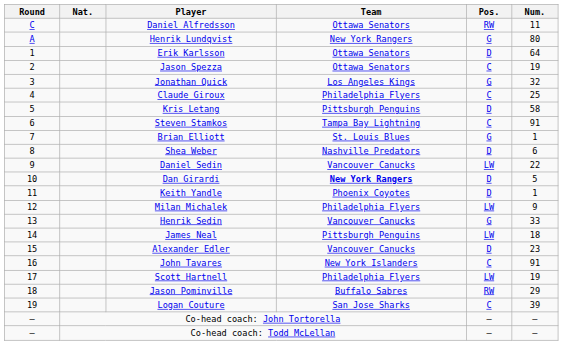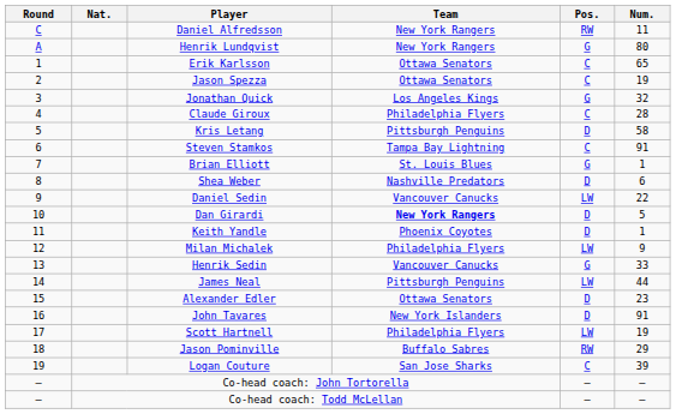Daniel Alfredsson | Team: Ottawa Senators -> New York Rangers
Erik Karlsson | Pos.: D -> C
Erik Karlsson | Num.: 64 -> 65
Claude Giroux | Num.: 25 -> 28
James Neal | Num.: 18 -> 44
Alexander Edler | Team: Vancouver Canucks -> Ottawa Senators
John Tavares | Pos.: C -> D
